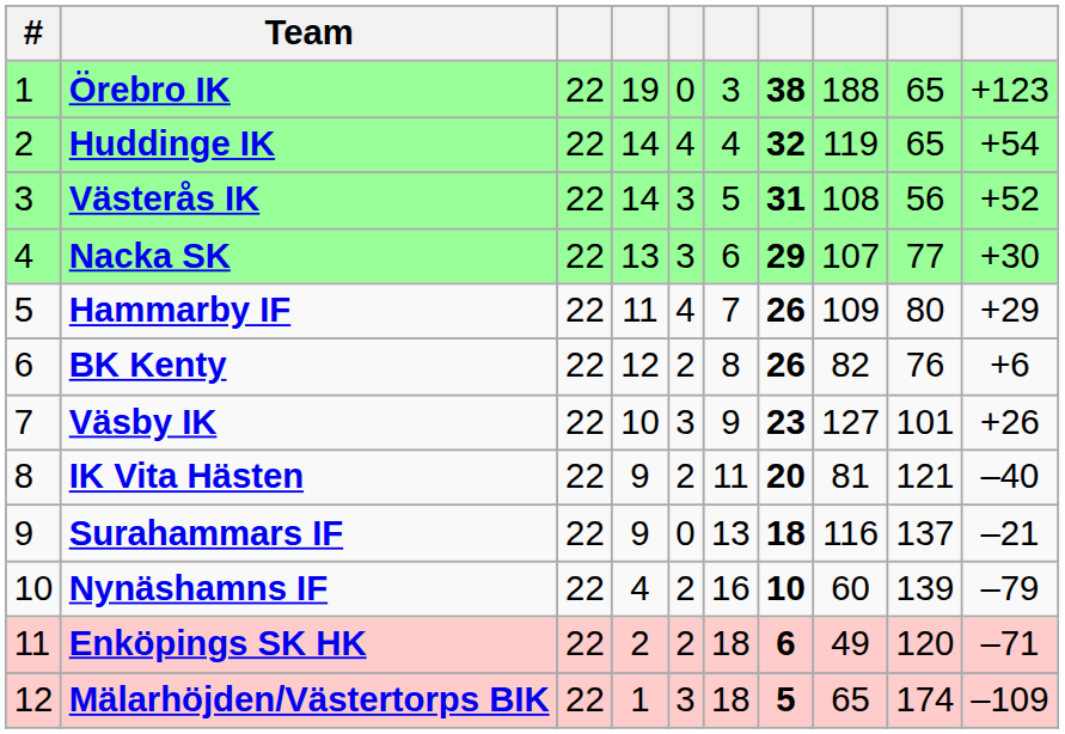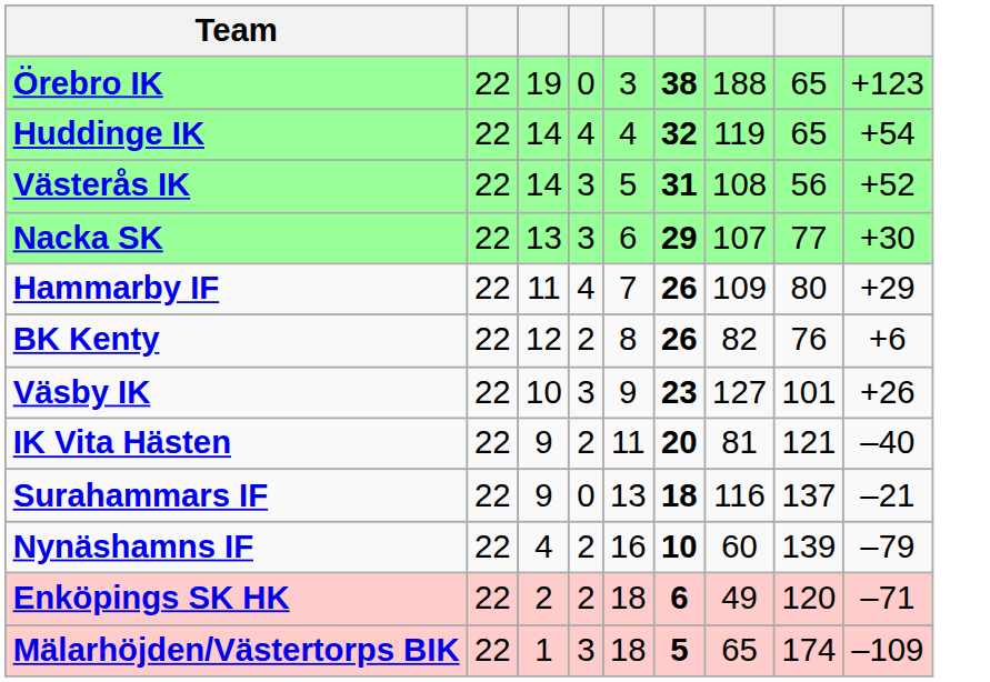- column: # | 1 | 2 | 3 | 4 | 5 | 6 | 7 | 8 | 9 | 10 | 11 | 12
